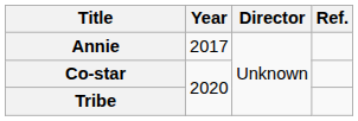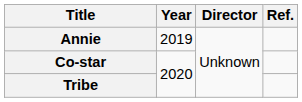Annie | Year: 2017 -> 2019
